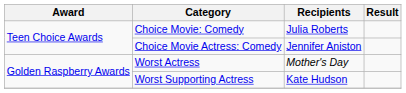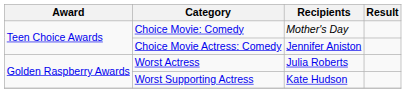Choice Movie: Comedy | Recipients: Julia Roberts -> Mother's Day
Worst Actress | Recipients: Mother's Day -> Julia Roberts
